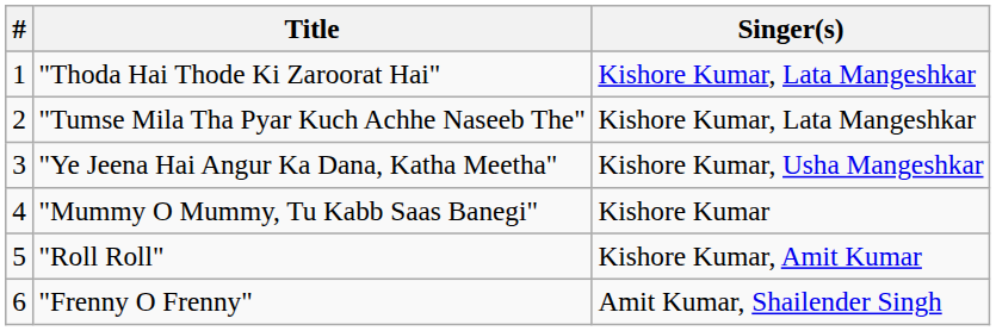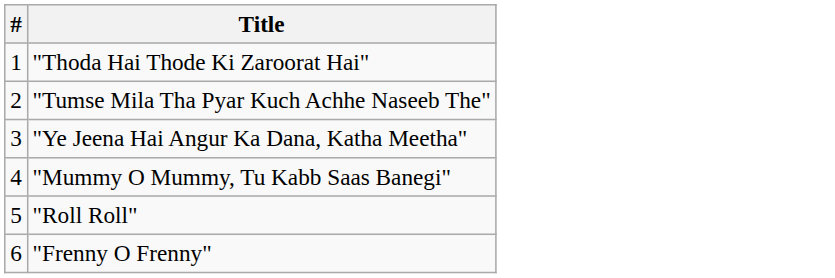- column: Singer(s) | Kishore Kumar, Lata Mangeshkar | Kishore Kumar, Lata Mangeshkar | Kishore Kumar, Usha Mangeshkar | Kishore Kumar | Kishore Kumar, Amit Kumar | Amit Kumar, Shailender Singh
